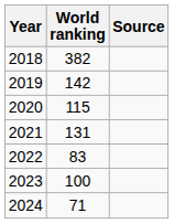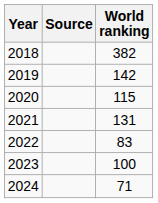columns swapped: World ranking <-> Source
